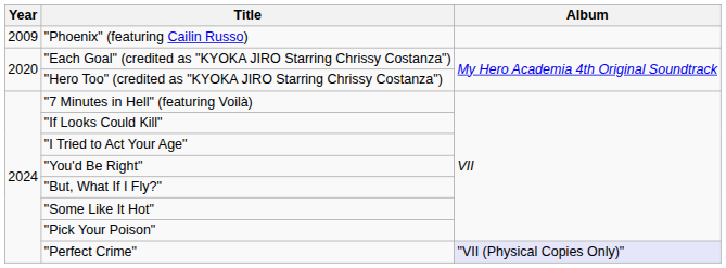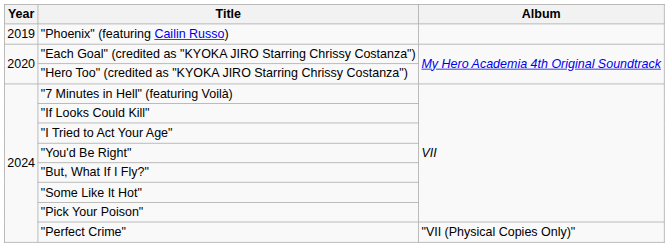"Phoenix" (featuring Cailin Russo) | Year: 2009 -> 2019
"Perfect Crime" | Album: lavender background -> no background
